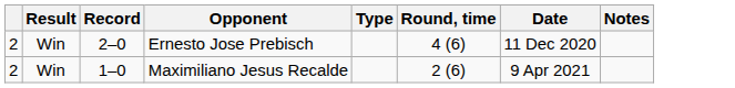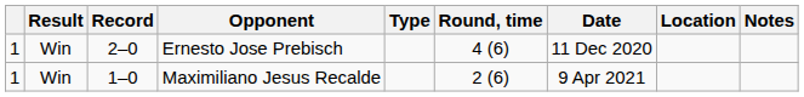+ column: Location
Ernesto Jose Prebisch | column 1: 2 -> 1
Maximiliano Jesus Recalde | column 1: 2 -> 1
